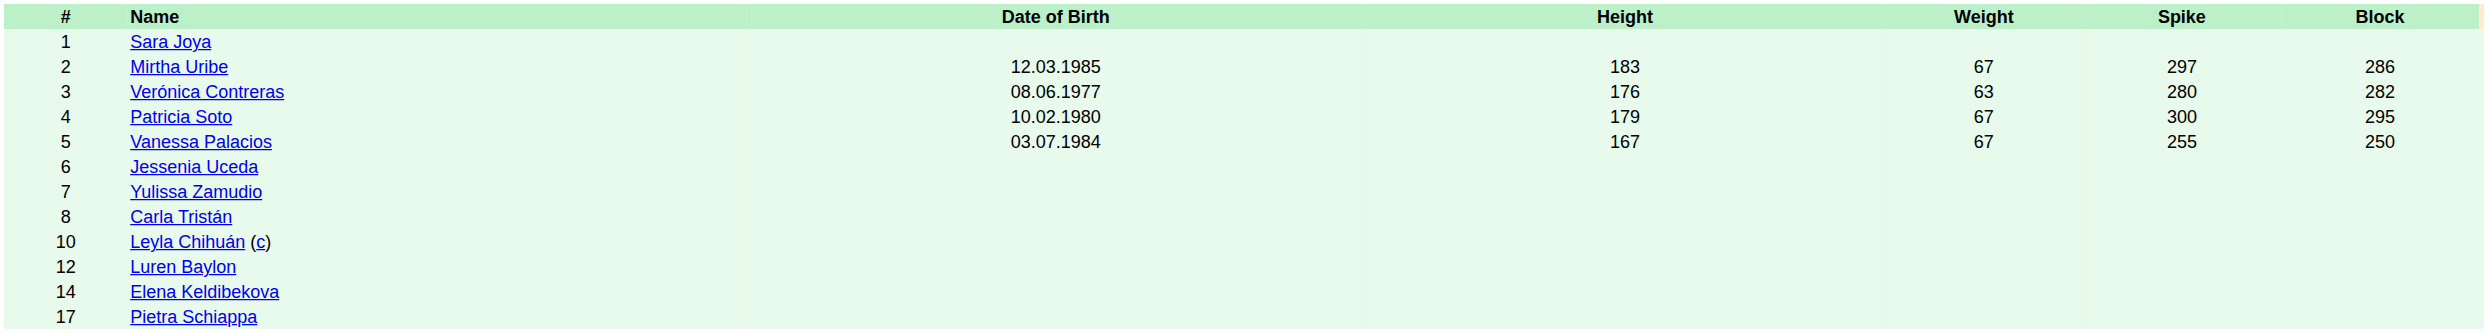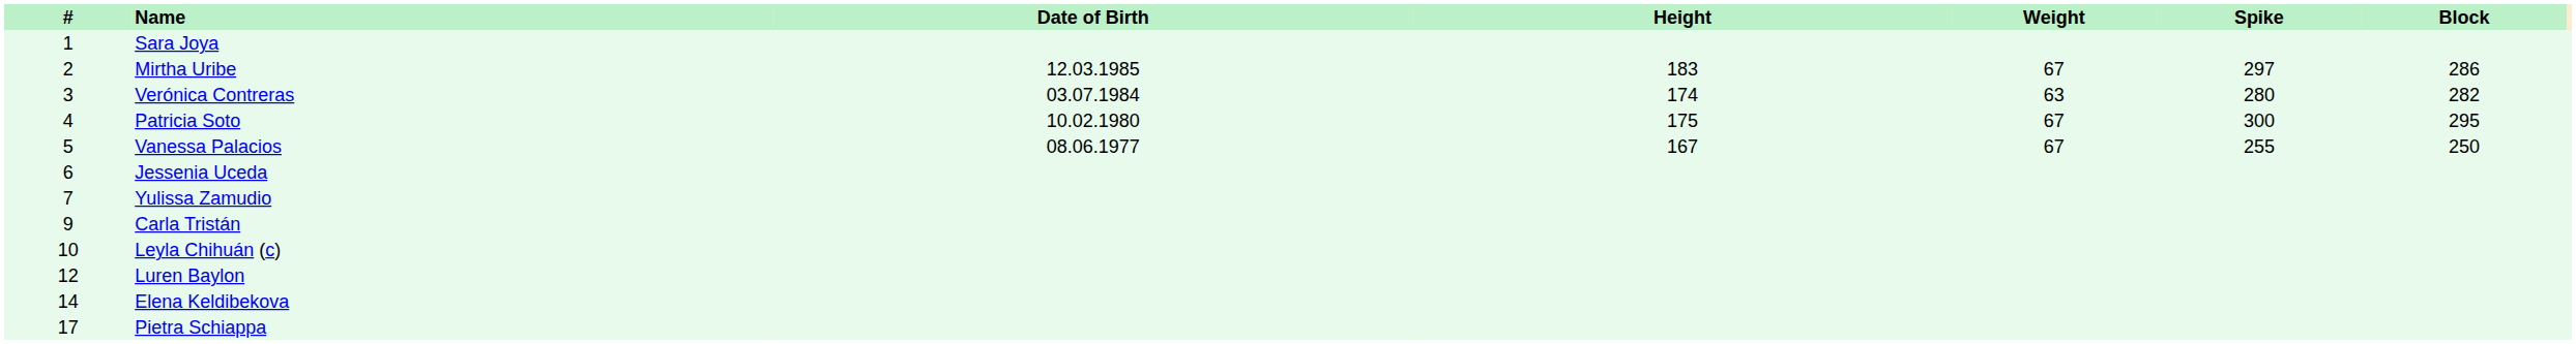Verónica Contreras | Date of Birth: 08.06.1977 -> 03.07.1984
Verónica Contreras | Height: 176 -> 174
Patricia Soto | Height: 179 -> 175
Vanessa Palacios | Date of Birth: 03.07.1984 -> 08.06.1977
Carla Tristán | #: 8 -> 9
